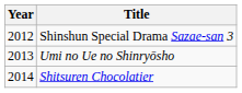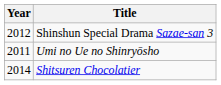Umi no Ue no Shinryōsho | Year: 2013 -> 2011
